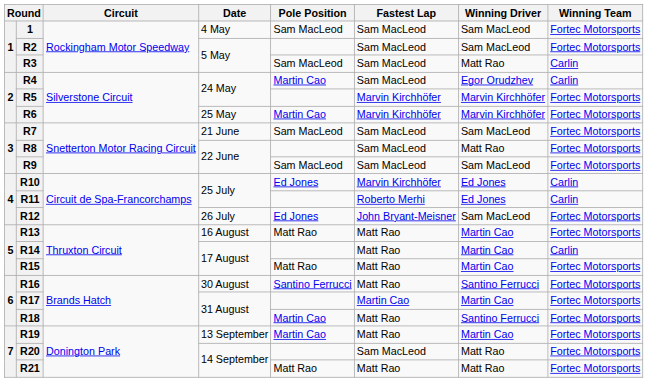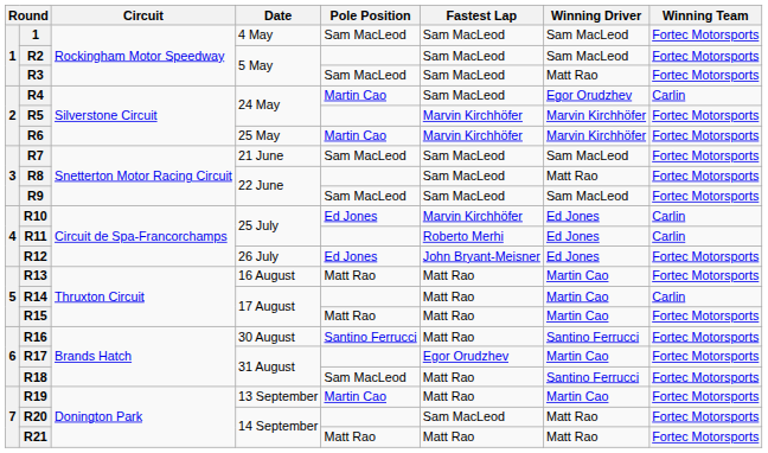R3 | Winning Team: Carlin -> Fortec Motorsports
R12 | Winning Driver: Sam MacLeod -> Ed Jones
R17 | Fastest Lap: Martin Cao -> Egor Orudzhev
R18 | Pole Position: Martin Cao -> Sam MacLeod
